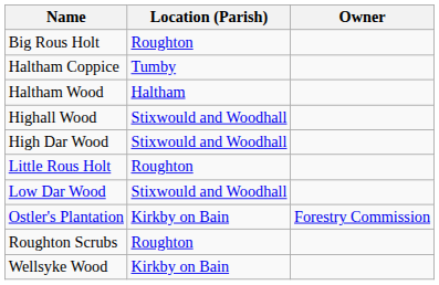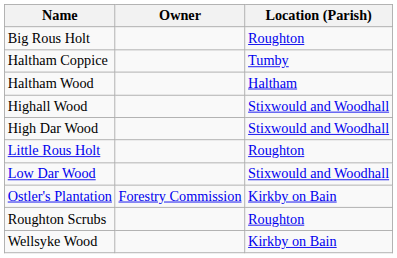columns swapped: Location (Parish) <-> Owner
